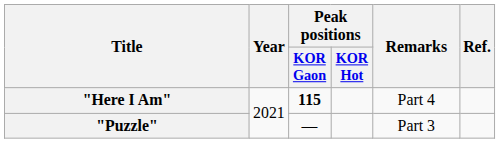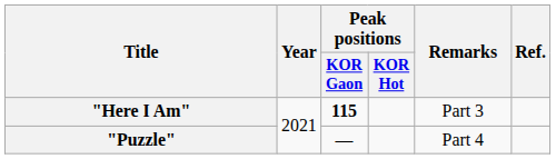"Here I Am" | Remarks: Part 4 -> Part 3
"Puzzle" | Remarks: Part 3 -> Part 4
